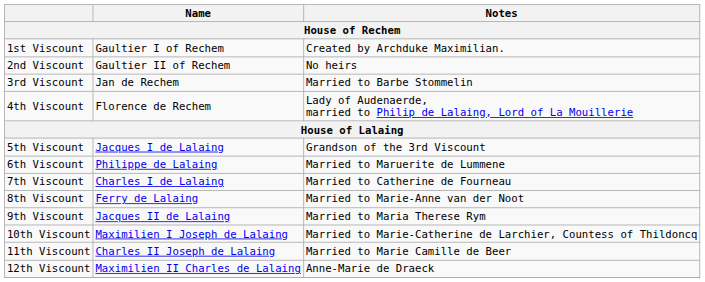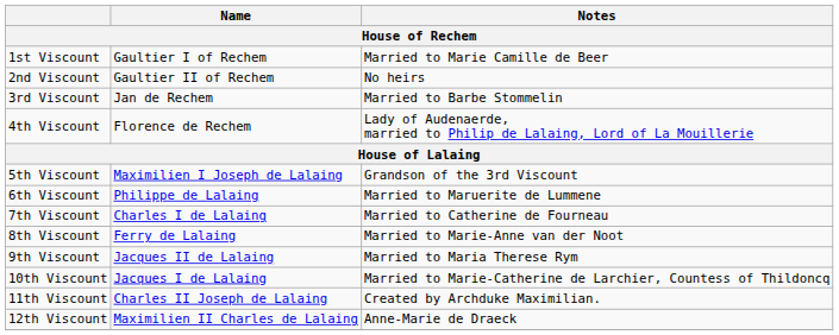1st Viscount | Notes: Created by Archduke Maximilian. -> Married to Marie Camille de Beer
5th Viscount | Name: Jacques I de Lalaing -> Maximilien I Joseph de Lalaing
10th Viscount | Name: Maximilien I Joseph de Lalaing -> Jacques I de Lalaing
11th Viscount | Notes: Married to Marie Camille de Beer -> Created by Archduke Maximilian.
